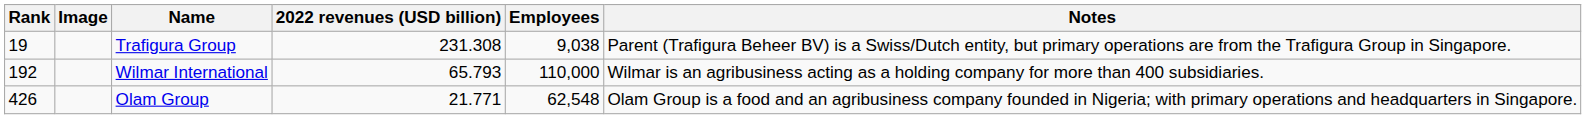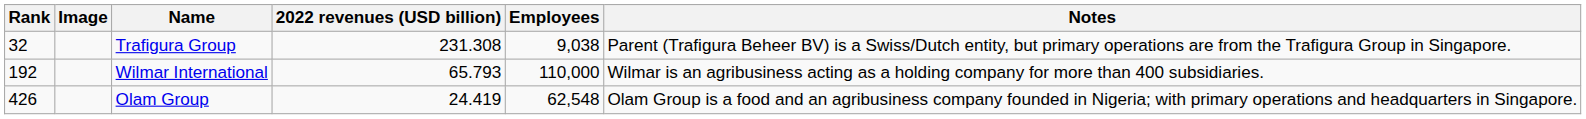Trafigura Group | Rank: 19 -> 32
Olam Group | 2022 revenues (USD billion): 21.771 -> 24.419
